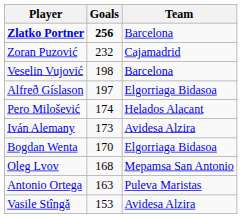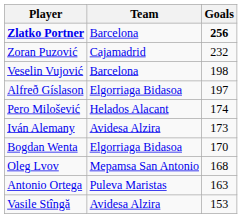columns swapped: Goals <-> Team
